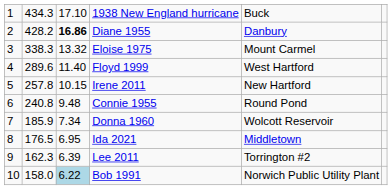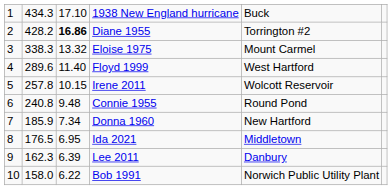Diane 1955 | column 5: Danbury -> Torrington #2
Irene 2011 | column 5: New Hartford -> Wolcott Reservoir
Donna 1960 | column 5: Wolcott Reservoir -> New Hartford
Lee 2011 | column 5: Torrington #2 -> Danbury
Bob 1991 | column 3: lightblue background -> no background
